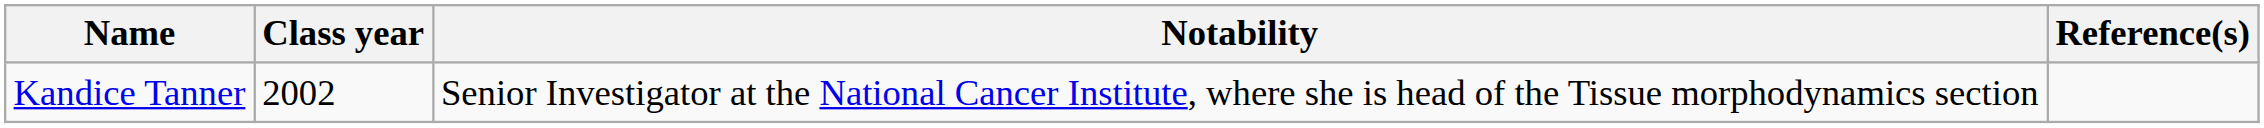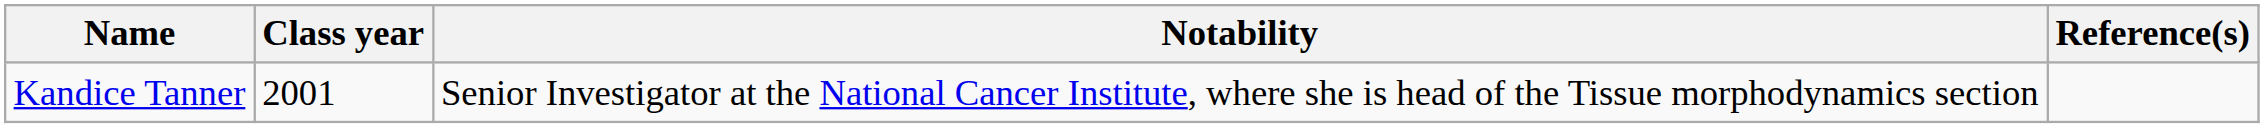Kandice Tanner | Class year: 2002 -> 2001
